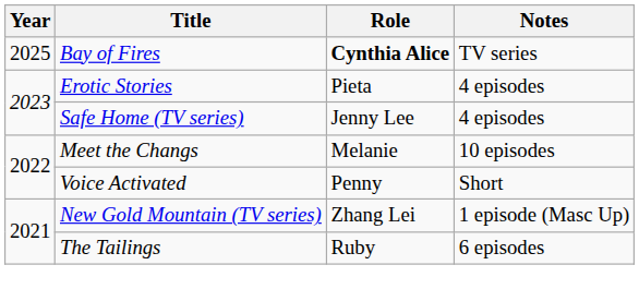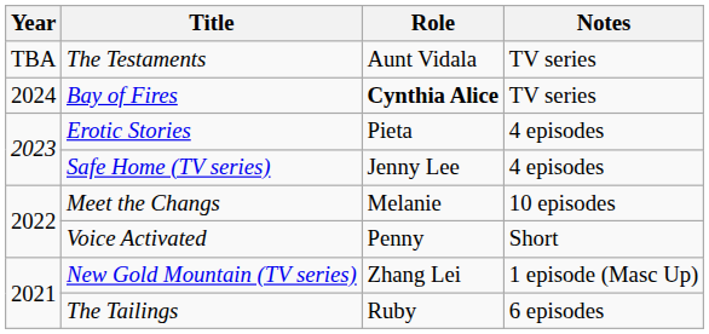+ row: TBA | The Testaments | Aunt Vidala | TV series
Bay of Fires | Year: 2025 -> 2024
